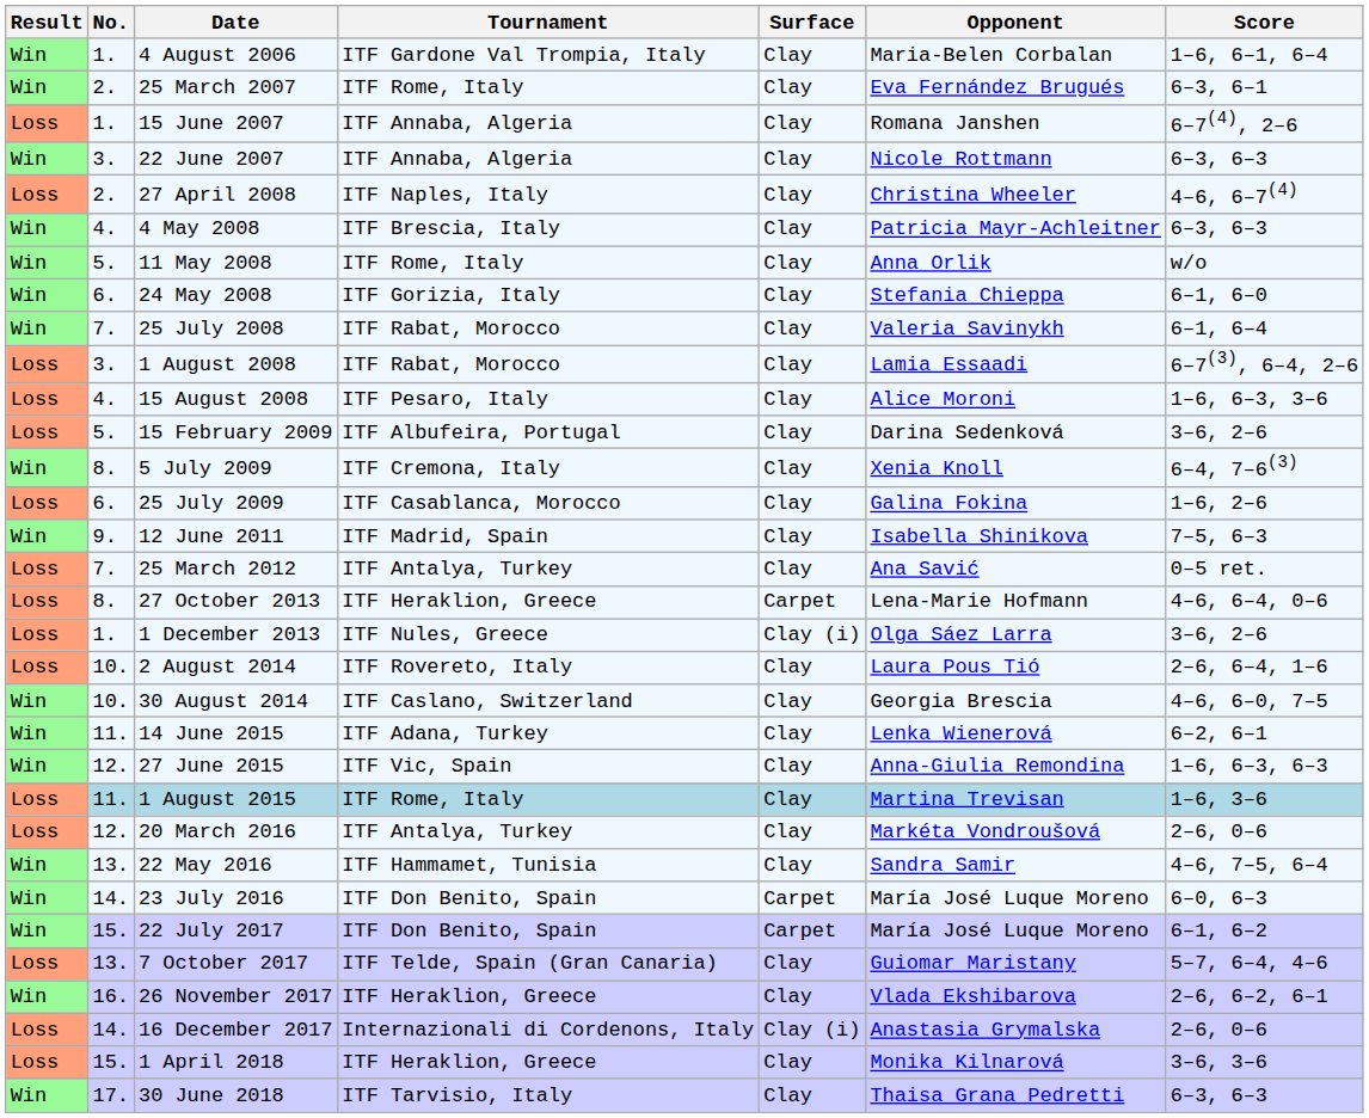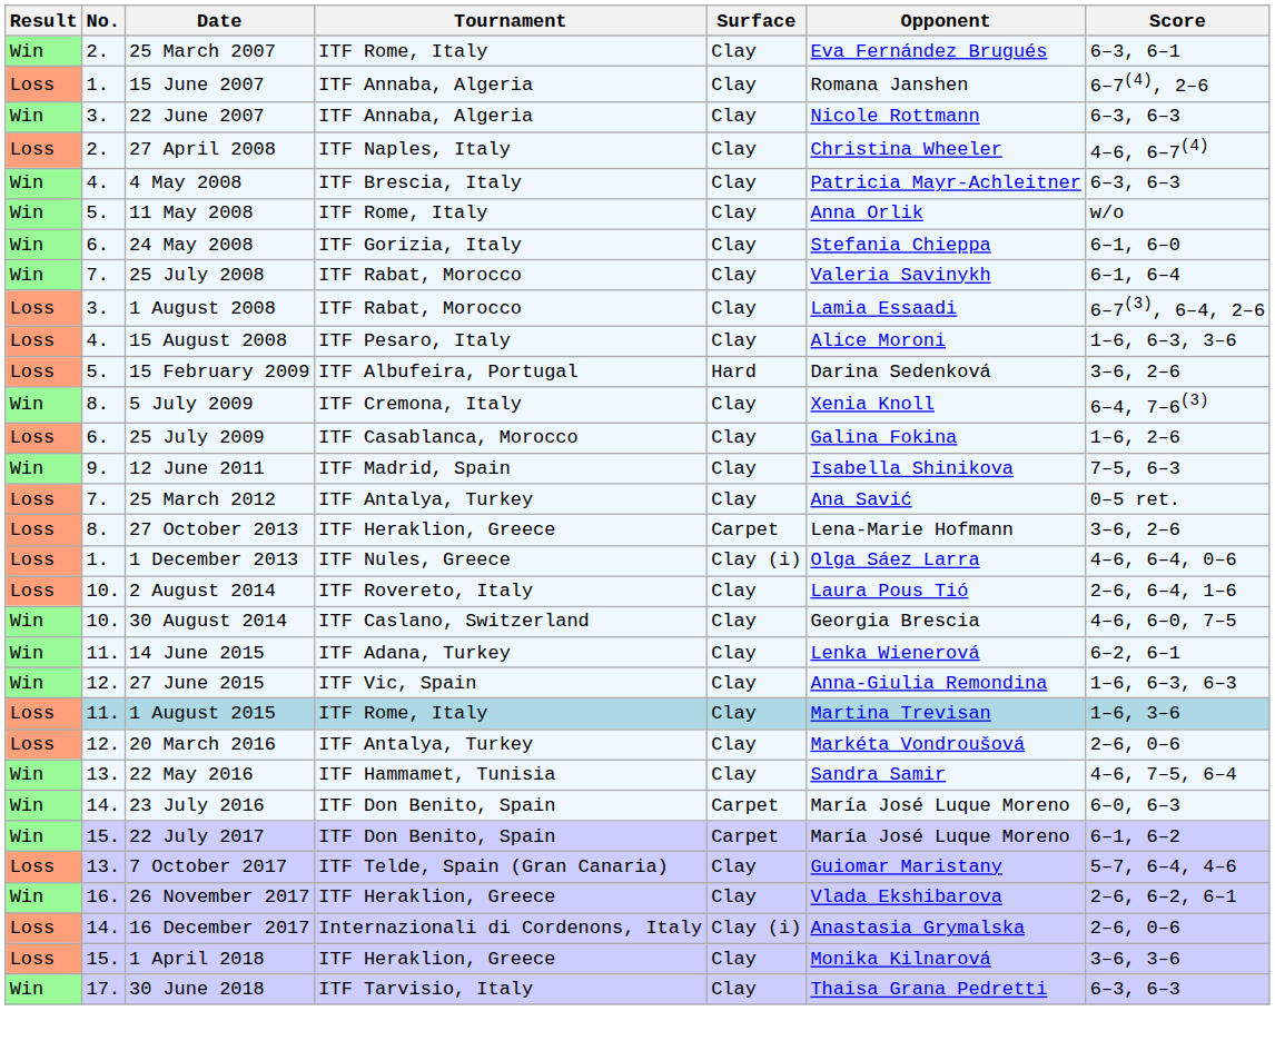- row: Win | 1. | 4 August 2006 | ITF Gardone Val Trompia, Italy | Clay | Maria-Belen Corbalan | 1–6, 6–1, 6–4
15 February 2009 | Surface: Clay -> Hard
27 October 2013 | Score: 4–6, 6–4, 0–6 -> 3–6, 2–6
1 December 2013 | Score: 3–6, 2–6 -> 4–6, 6–4, 0–6
